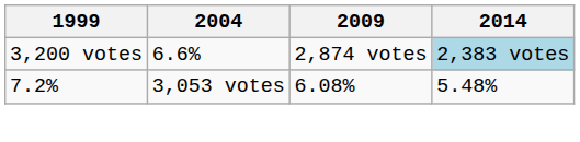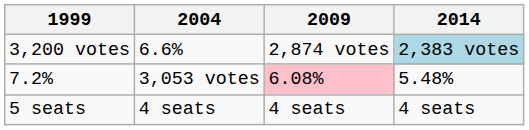7.2% | 2009: no background -> pink background
+ row: 5 seats | 4 seats | 4 seats | 4 seats
